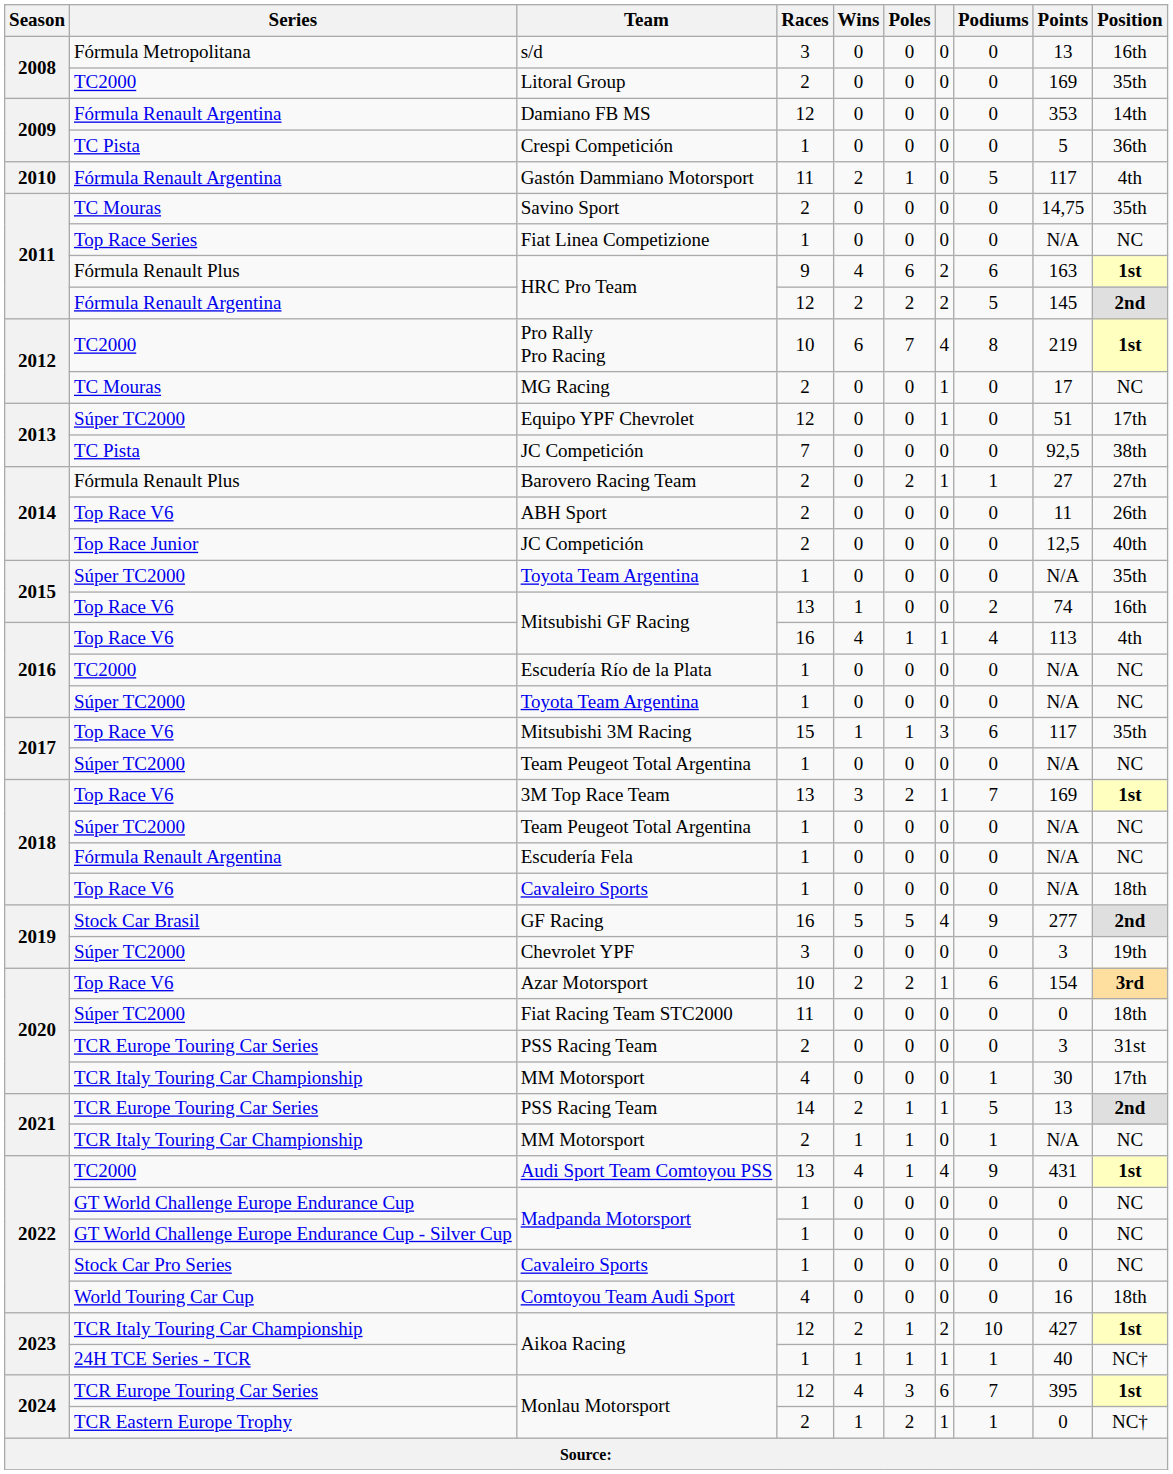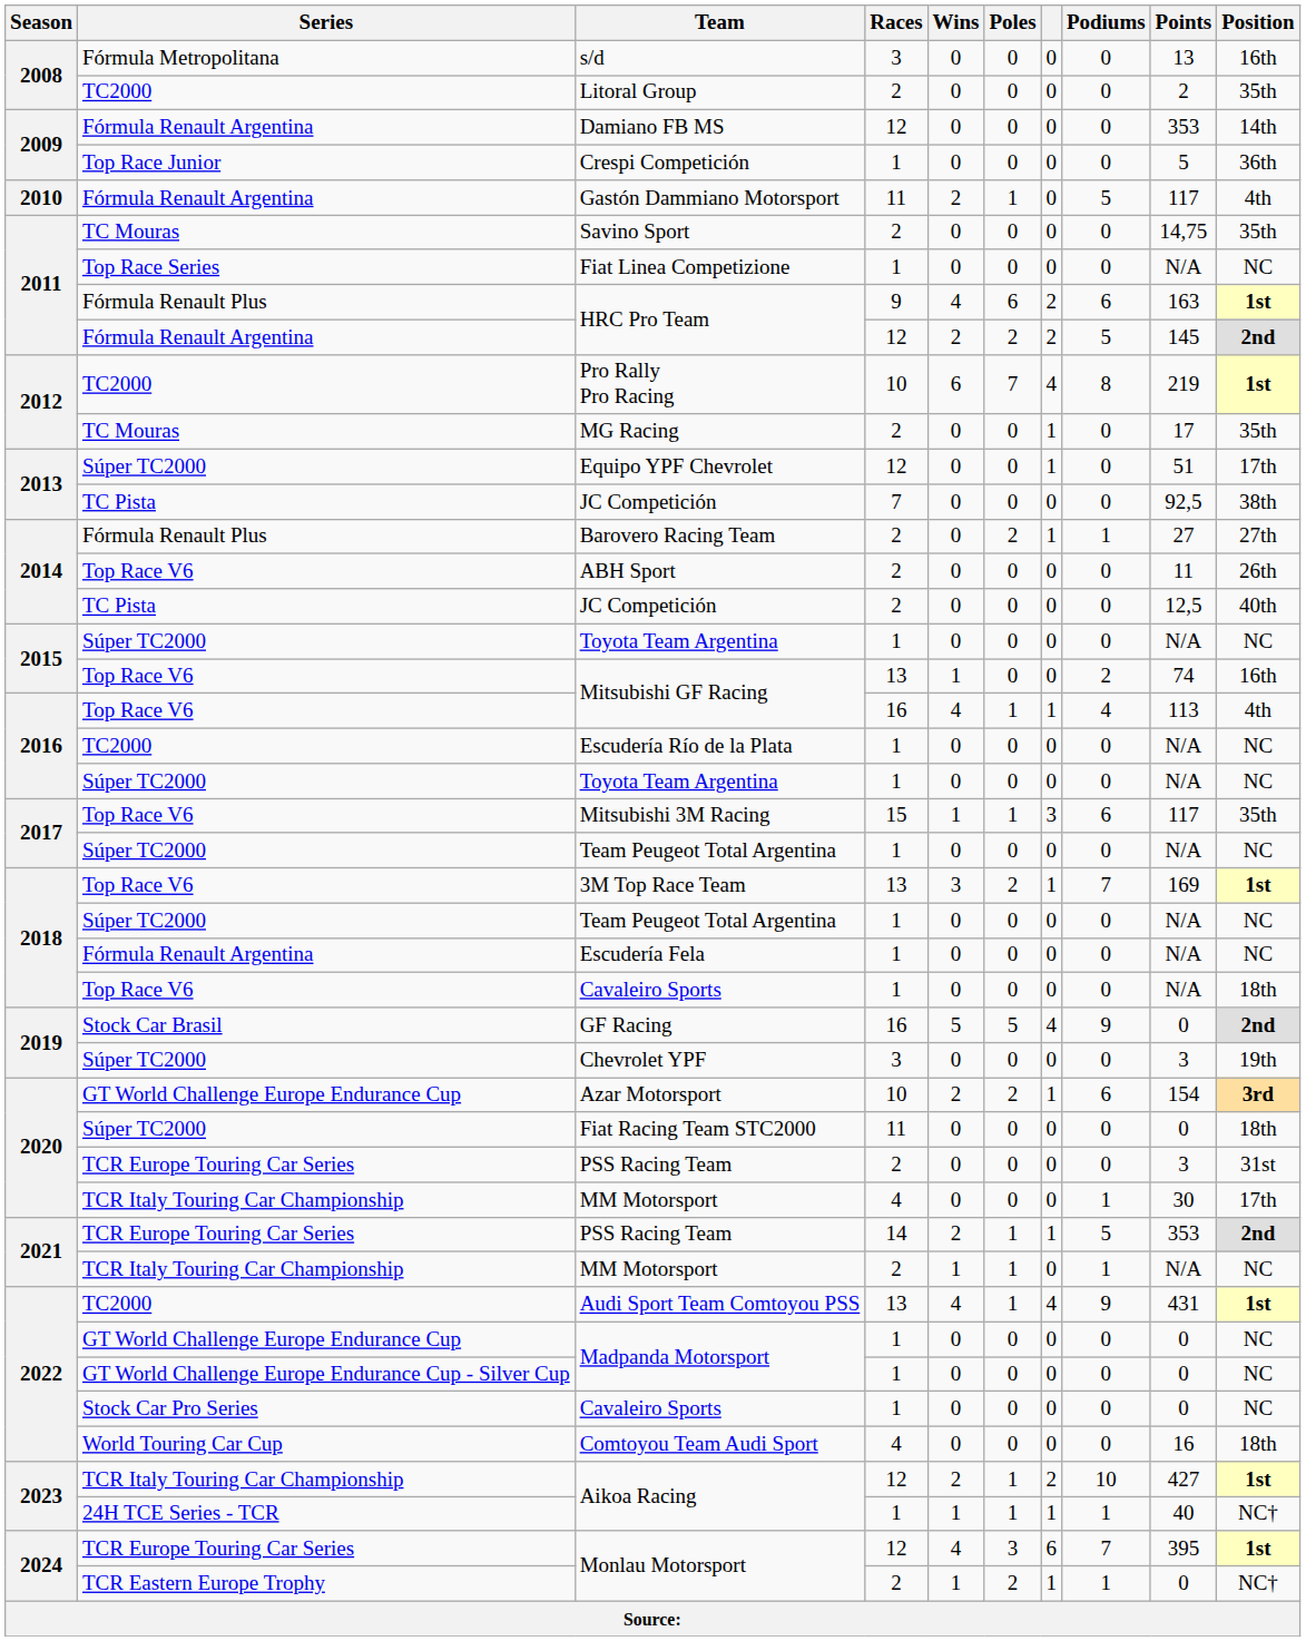Litoral Group | Points: 169 -> 2
Crespi Competición | Series: TC Pista -> Top Race Junior
MG Racing | Position: NC -> 35th
2014 / JC Competición | Series: Top Race Junior -> TC Pista
2015 / Toyota Team Argentina | Position: 35th -> NC
GF Racing | Points: 277 -> 0
Azar Motorsport | Series: Top Race V6 -> GT World Challenge Europe Endurance Cup
2021 / PSS Racing Team | Points: 13 -> 353
